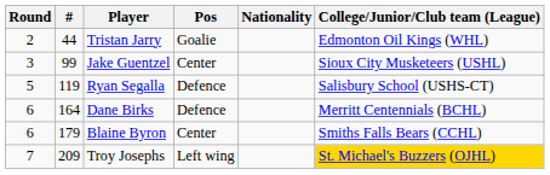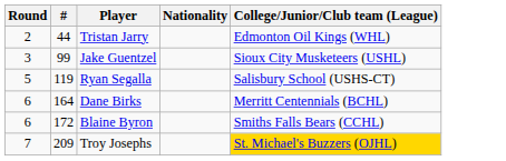- column: Pos | Goalie | Center | Defence | Defence | Center | Left wing
Blaine Byron | #: 179 -> 172
